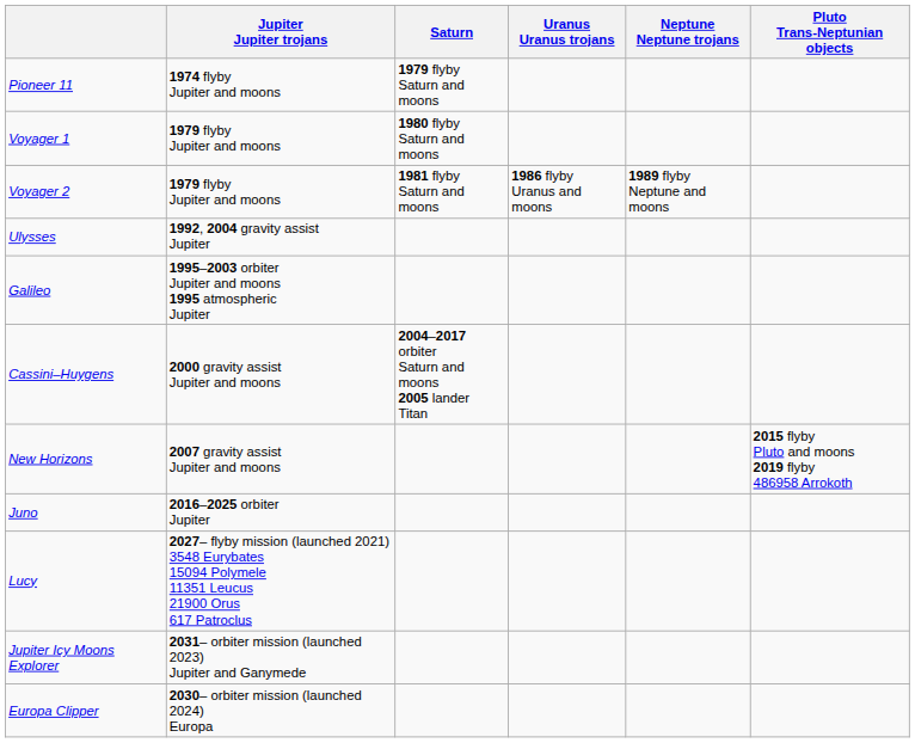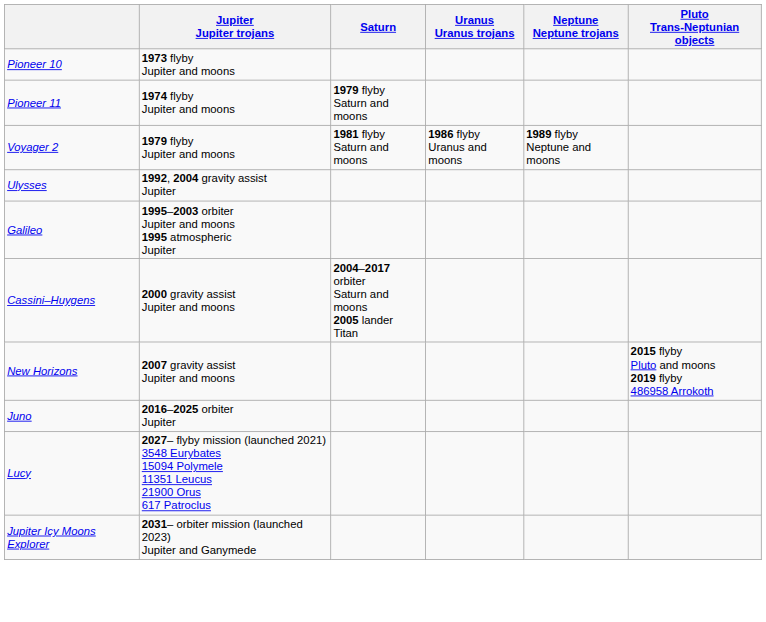+ row: Pioneer 10 | 1973 flyby Jupiter and moons
- row: Voyager 1 | 1979 flyby Jupiter and moons | 1980 flyby Saturn and moons
- row: Europa Clipper | 2030– orbiter mission (launched 2024) Europa
